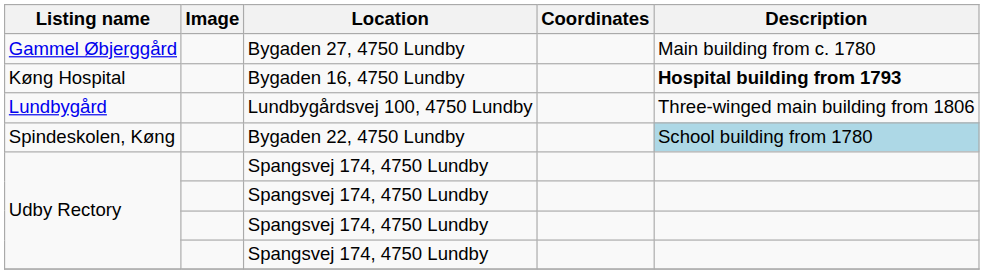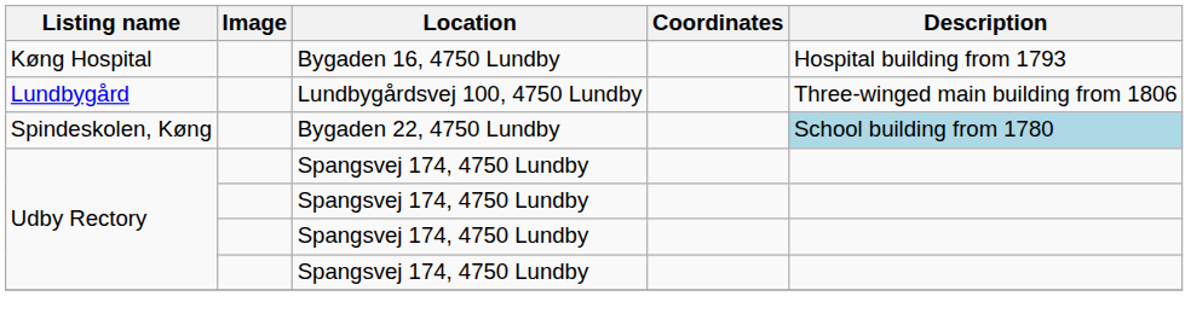- row: Gammel Øbjerggård | Bygaden 27, 4750 Lundby | Main building from c. 1780
Køng Hospital | Description: bold -> normal
